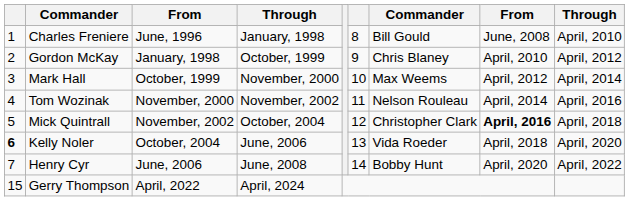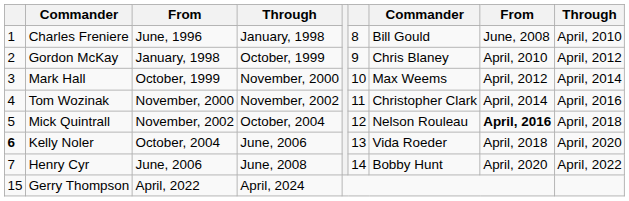Tom Wozinak | column 7: Nelson Rouleau -> Christopher Clark
Mick Quintrall | column 7: Christopher Clark -> Nelson Rouleau
